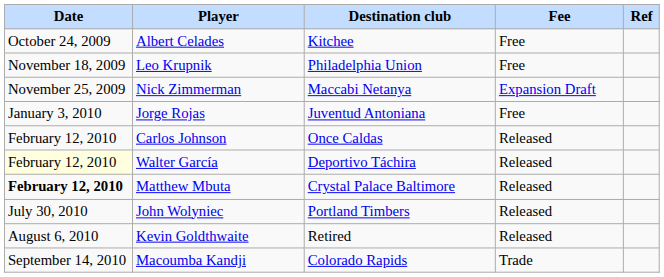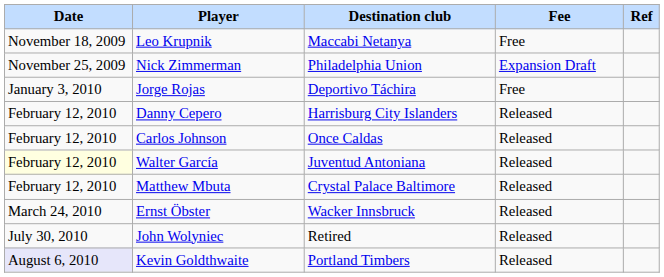- row: October 24, 2009 | Albert Celades | Kitchee | Free
Leo Krupnik | Destination club: Philadelphia Union -> Maccabi Netanya
Nick Zimmerman | Destination club: Maccabi Netanya -> Philadelphia Union
Jorge Rojas | Destination club: Juventud Antoniana -> Deportivo Táchira
+ row: February 12, 2010 | Danny Cepero | Harrisburg City Islanders | Released
Walter García | Destination club: Deportivo Táchira -> Juventud Antoniana
Matthew Mbuta | Date: bold -> normal
+ row: March 24, 2010 | Ernst Öbster | Wacker Innsbruck | Released
John Wolyniec | Destination club: Portland Timbers -> Retired
Kevin Goldthwaite | Date: no background -> lavender background
Kevin Goldthwaite | Destination club: Retired -> Portland Timbers
- row: September 14, 2010 | Macoumba Kandji | Colorado Rapids | Trade
